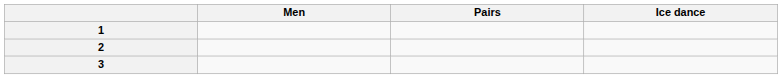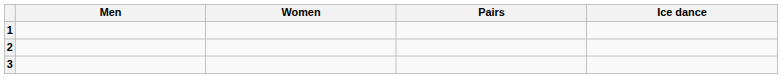+ column: Women
